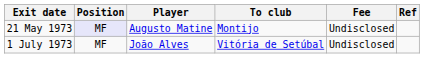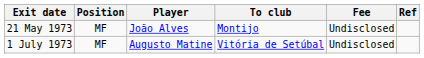21 May 1973 | Position: lavender background -> no background
21 May 1973 | Player: Augusto Matine -> João Alves
1 July 1973 | Player: João Alves -> Augusto Matine
